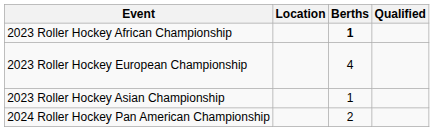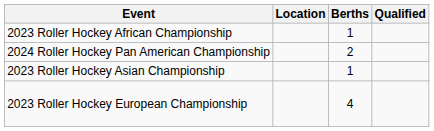2023 Roller Hockey African Championship | Berths: bold -> normal
rows swapped: 2024 Roller Hockey Pan American Championship <-> 2023 Roller Hockey European Championship
